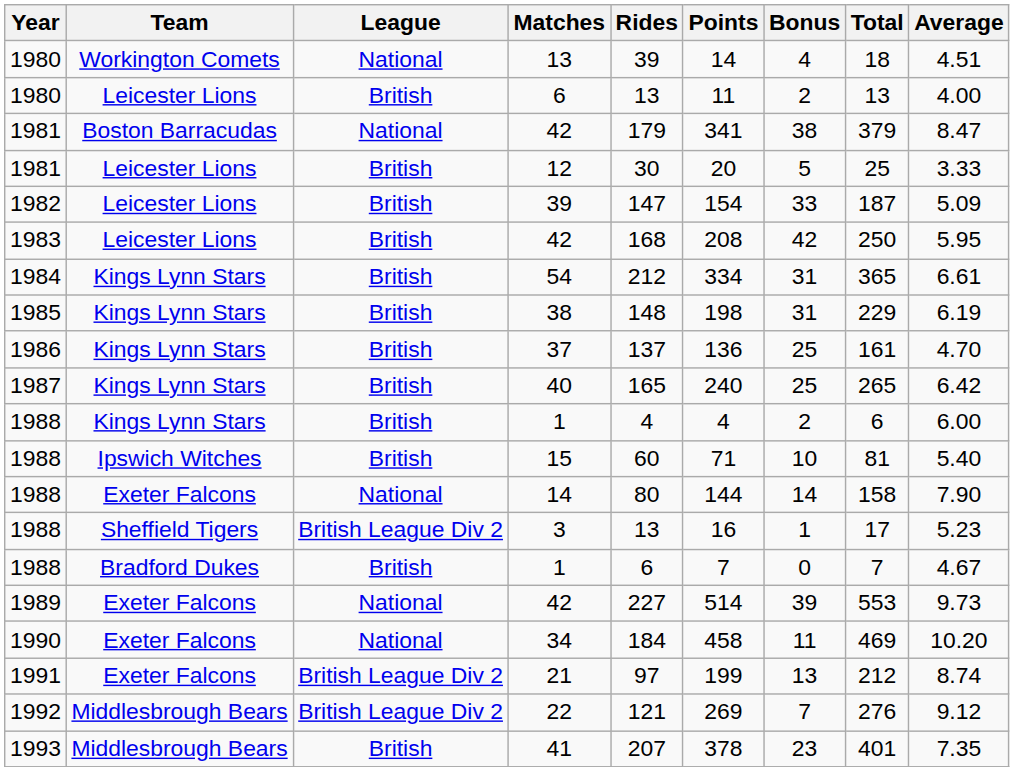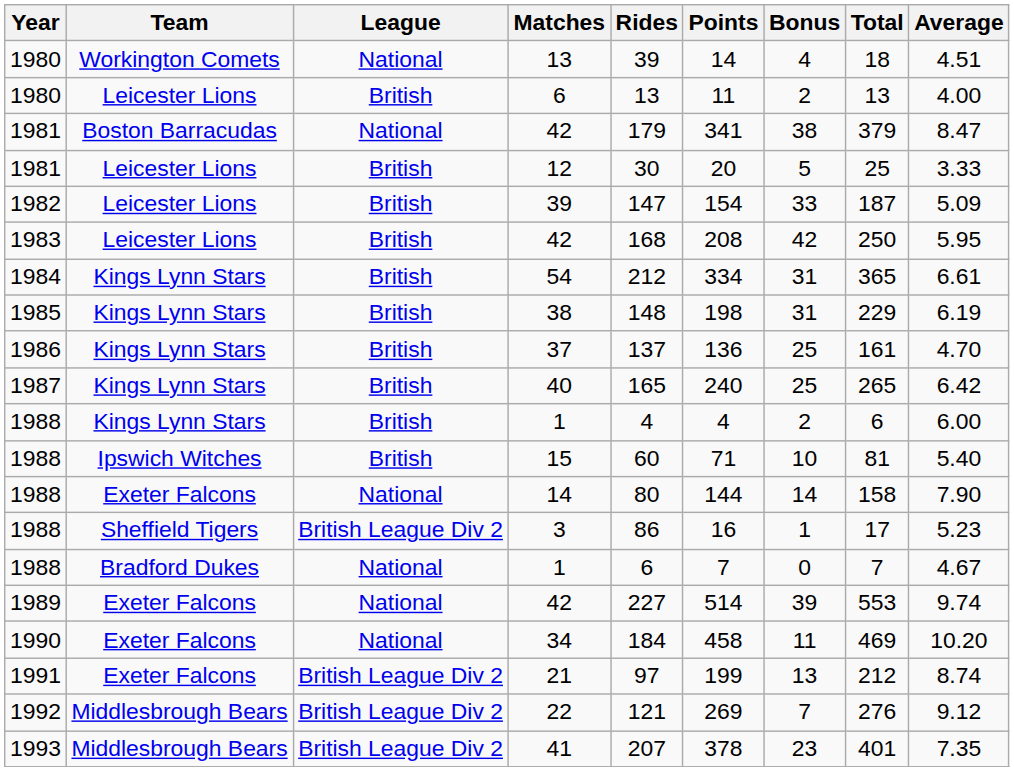3 | Rides: 13 -> 86
Bradford Dukes / 1 | League: British -> National
Exeter Falcons / 42 | Average: 9.73 -> 9.74
41 | League: British -> British League Div 2
